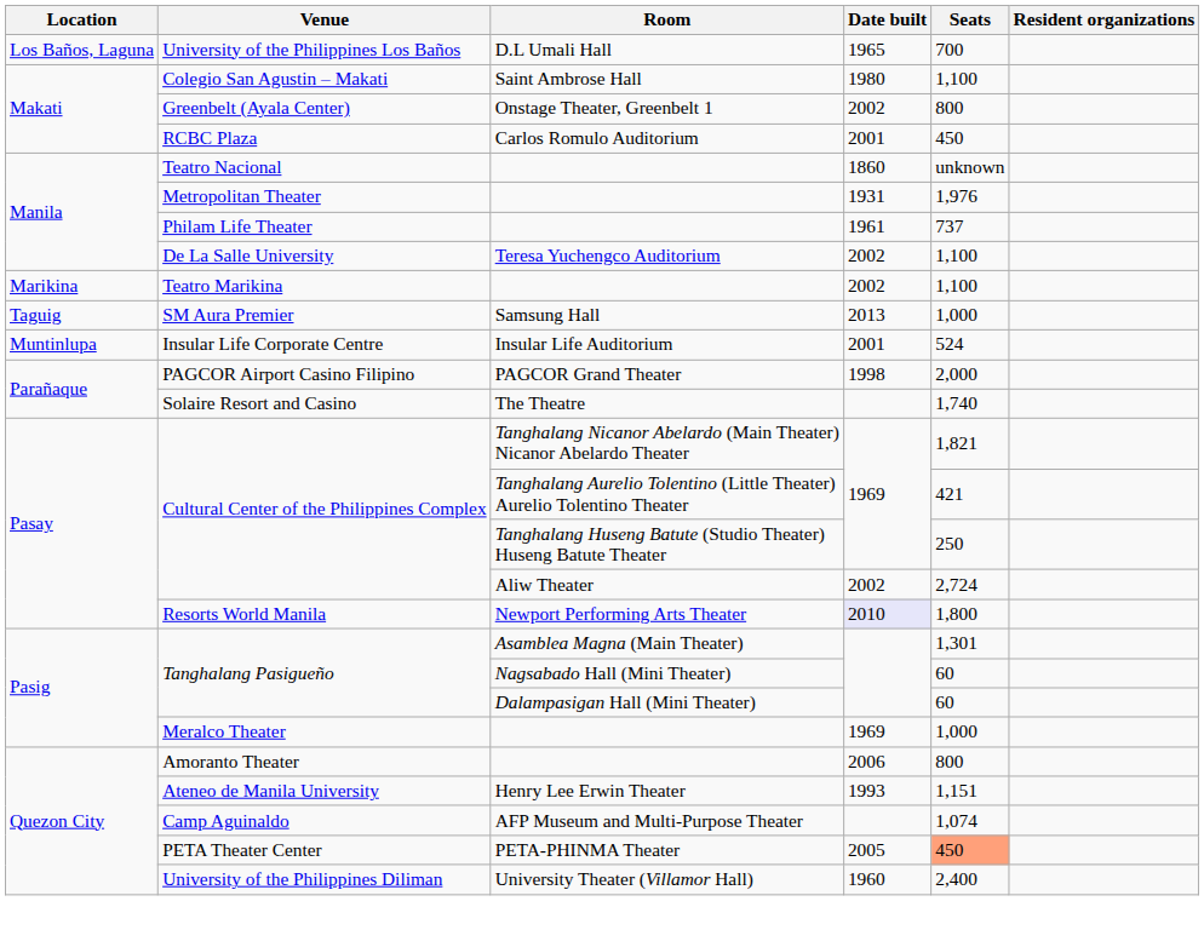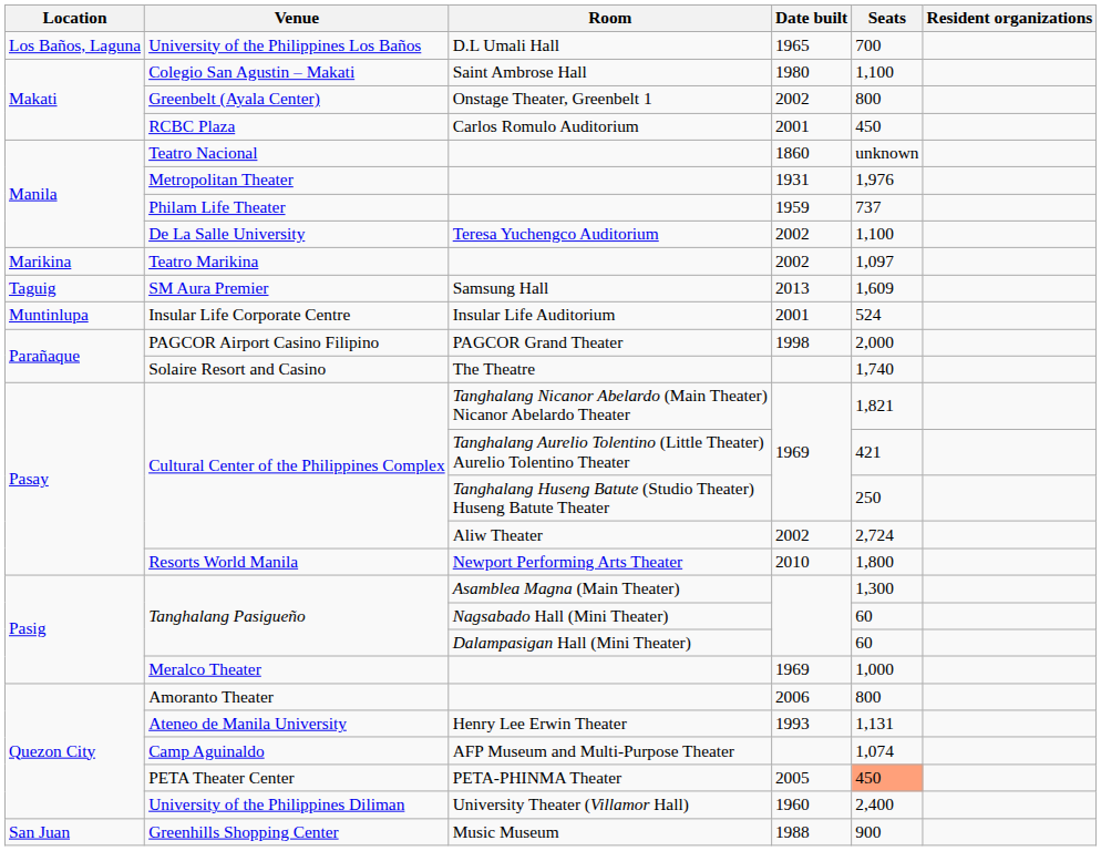Philam Life Theater | Date built: 1961 -> 1959
Teatro Marikina | Seats: 1,100 -> 1,097
SM Aura Premier | Seats: 1,000 -> 1,609
Resorts World Manila | Date built: lavender background -> no background
Tanghalang Pasigueño / Asamblea Magna (Main Theater) | Seats: 1,301 -> 1,300
Ateneo de Manila University | Seats: 1,151 -> 1,131
+ row: San Juan | Greenhills Shopping Center | Music Museum | 1988 | 900
